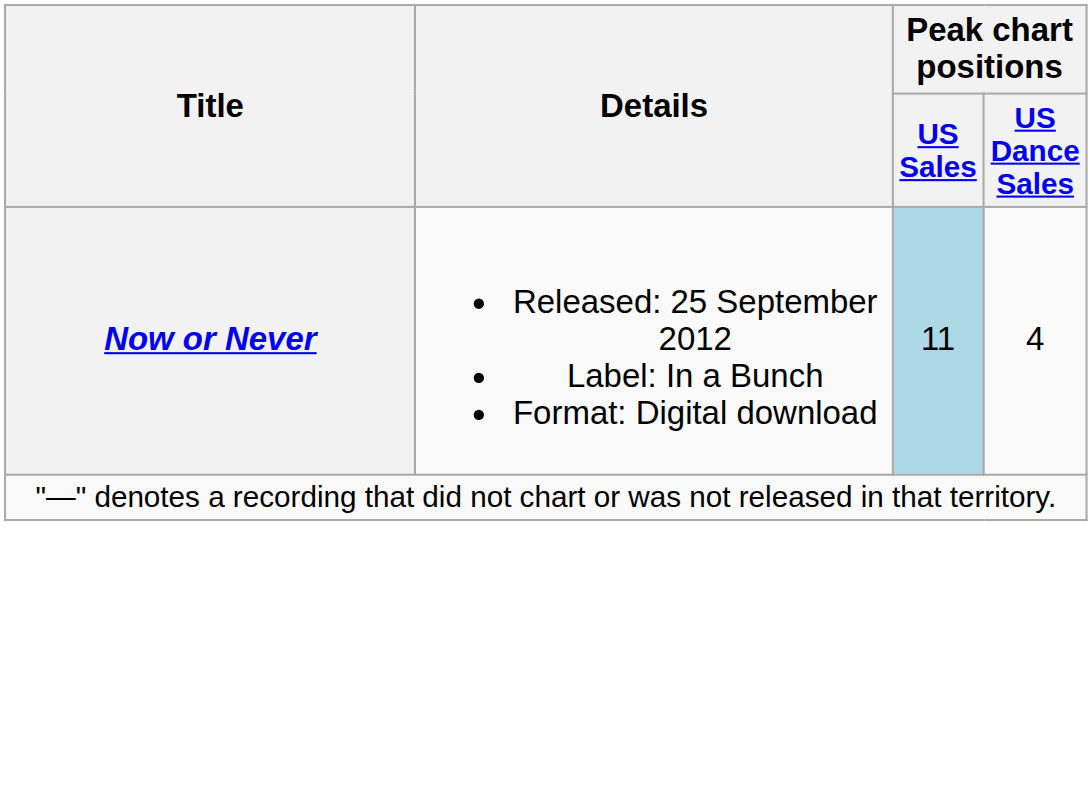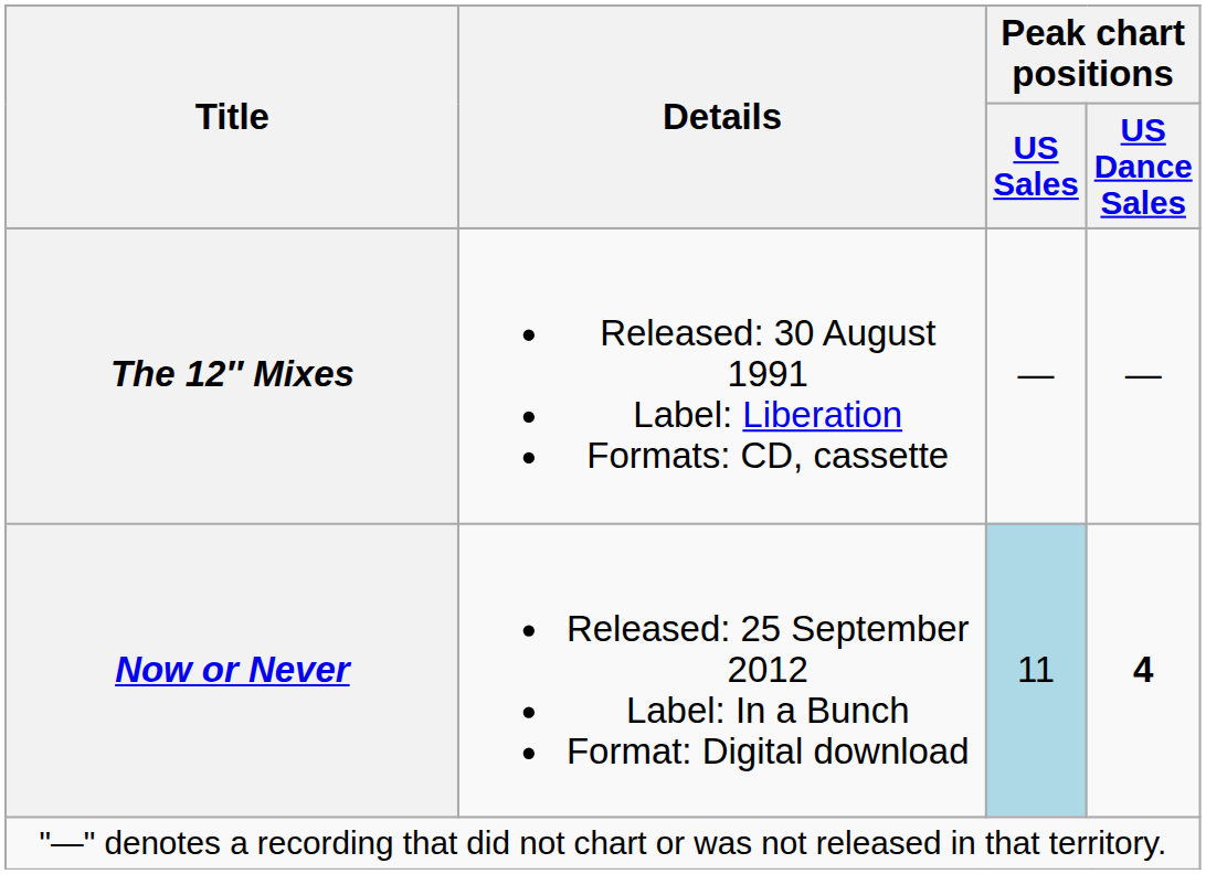+ row: The 12″ Mixes | Released: 30 August 1991 Label: Liberation Formats: CD, cassette | — | —
Now or Never | Peak chart positions / US Dance Sales: normal -> bold
